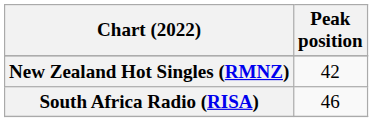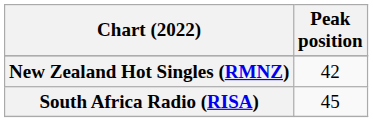South Africa Radio (RISA) | Peak position: 46 -> 45
